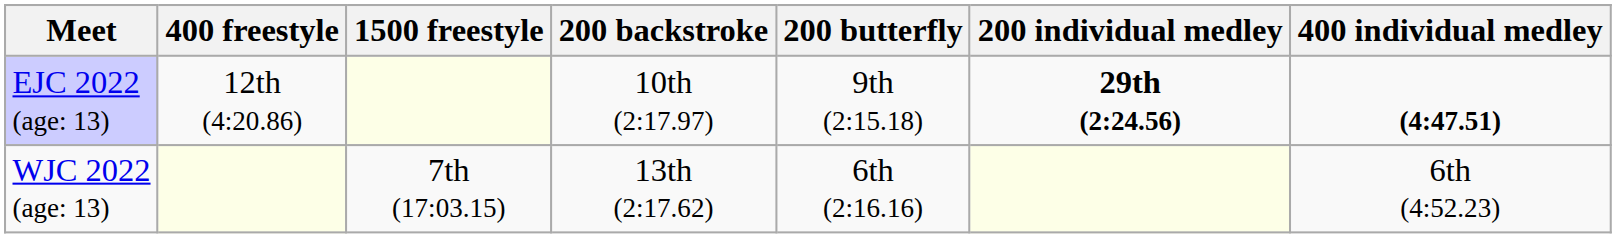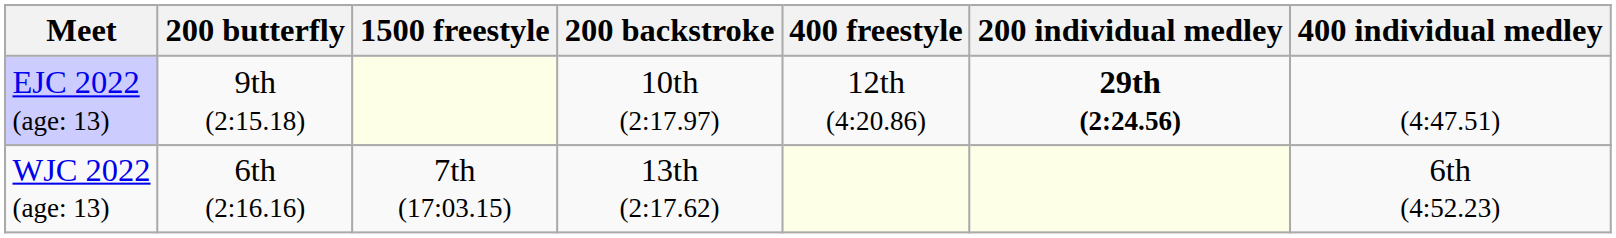columns swapped: 400 freestyle <-> 200 butterfly
EJC 2022 (age: 13) | 400 individual medley: bold -> normal
